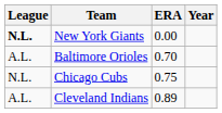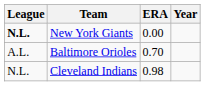- row: N.L. | Chicago Cubs | 0.75
Cleveland Indians | League: A.L. -> N.L.
Cleveland Indians | ERA: 0.89 -> 0.98
